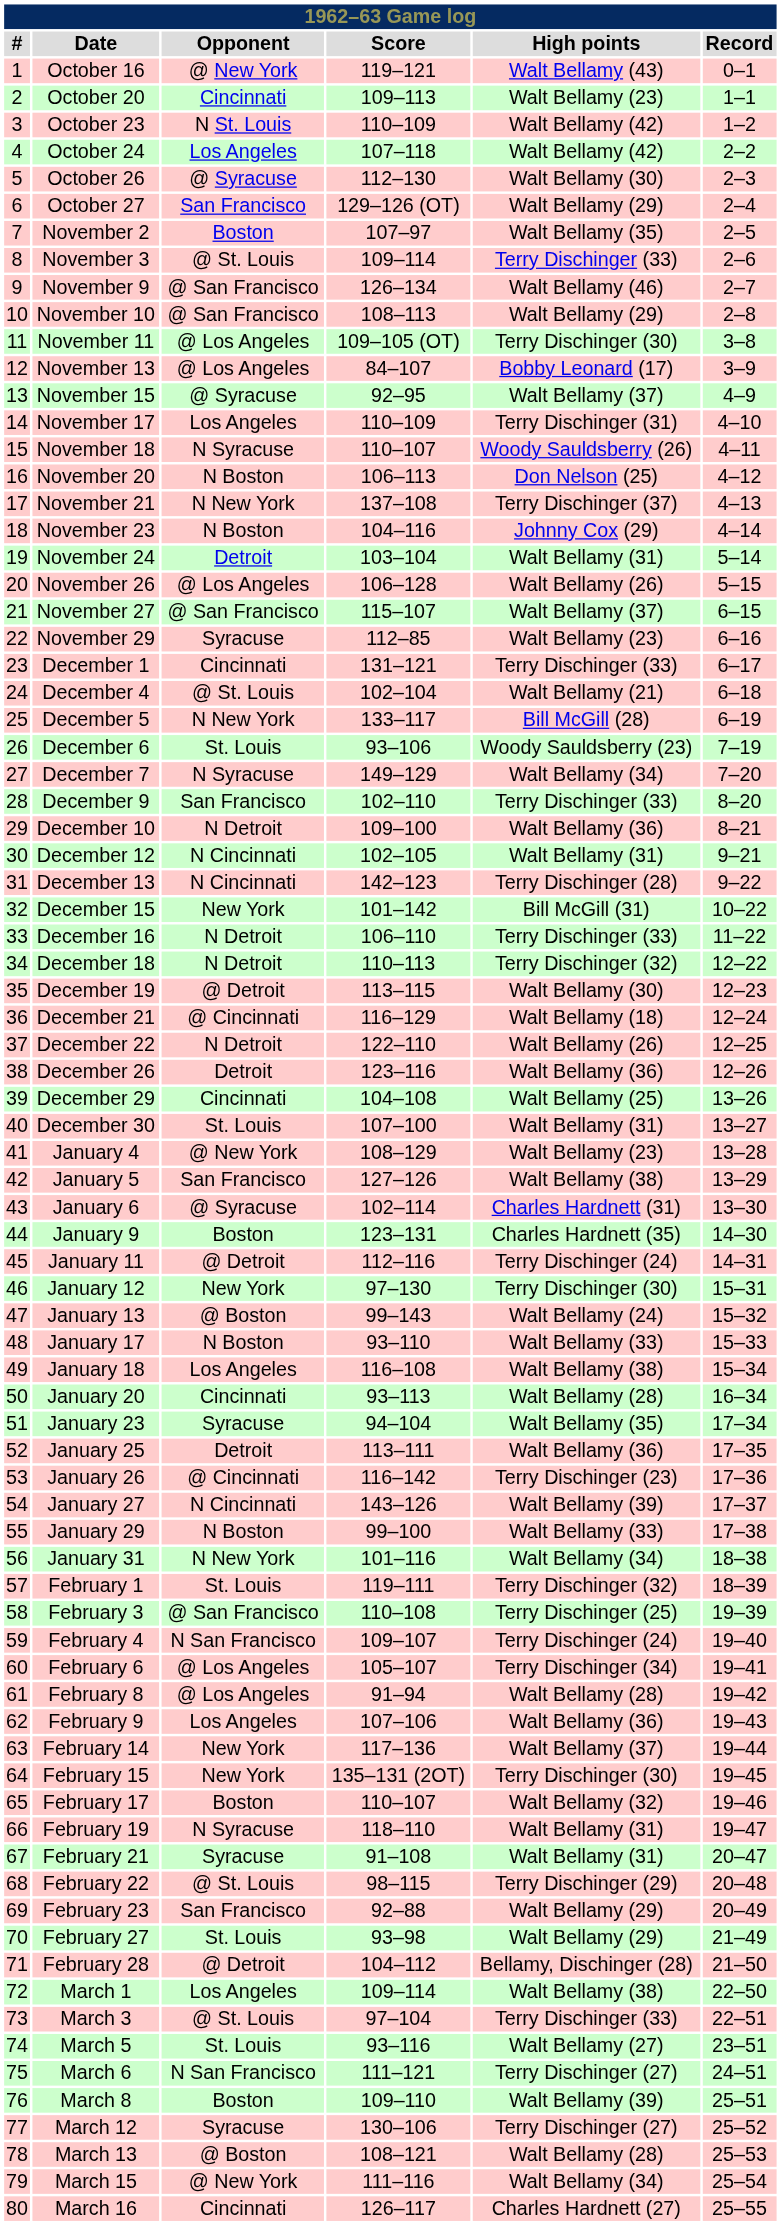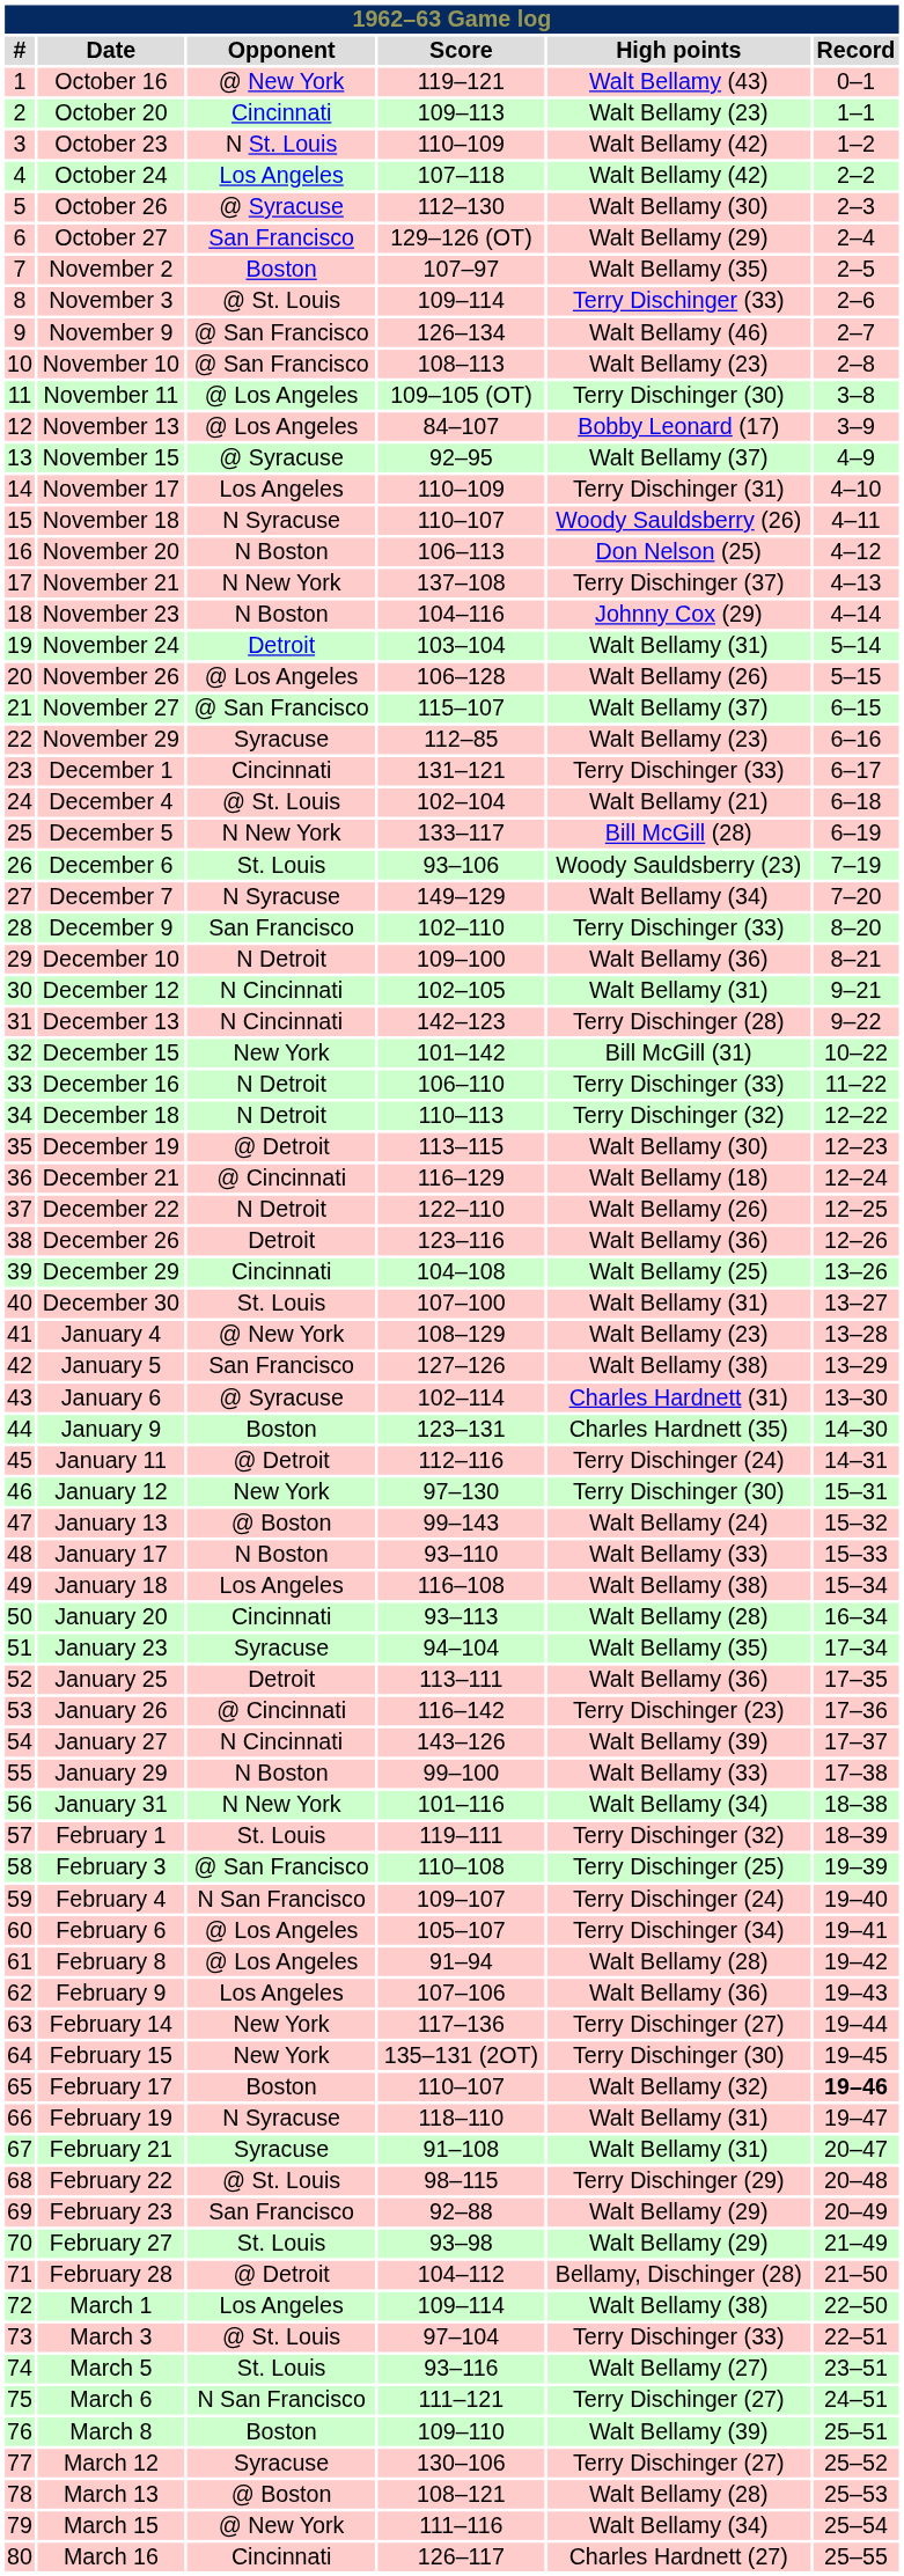November 10 | High points: Walt Bellamy (29) -> Walt Bellamy (23)
February 14 | High points: Walt Bellamy (37) -> Terry Dischinger (27)
February 17 | Record: normal -> bold
